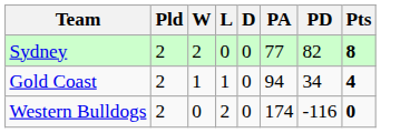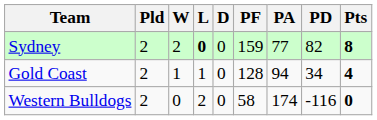+ column: PF | 159 | 128 | 58
Sydney | L: normal -> bold
